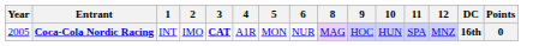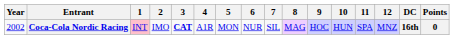+ column: 7 | SIL
Coca-Cola Nordic Racing | Year: 2005 -> 2002
Coca-Cola Nordic Racing | 1: no background -> pink background
